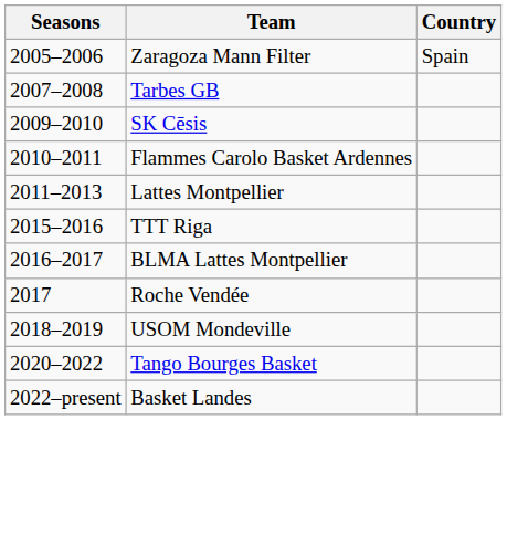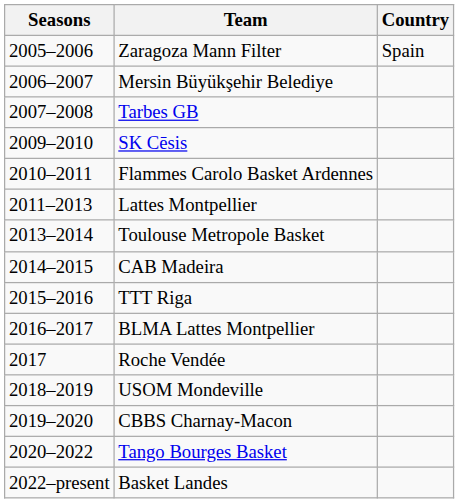+ row: 2006–2007 | Mersin Büyükşehir Belediye
+ row: 2013–2014 | Toulouse Metropole Basket
+ row: 2014–2015 | CAB Madeira
+ row: 2019–2020 | CBBS Charnay-Macon
